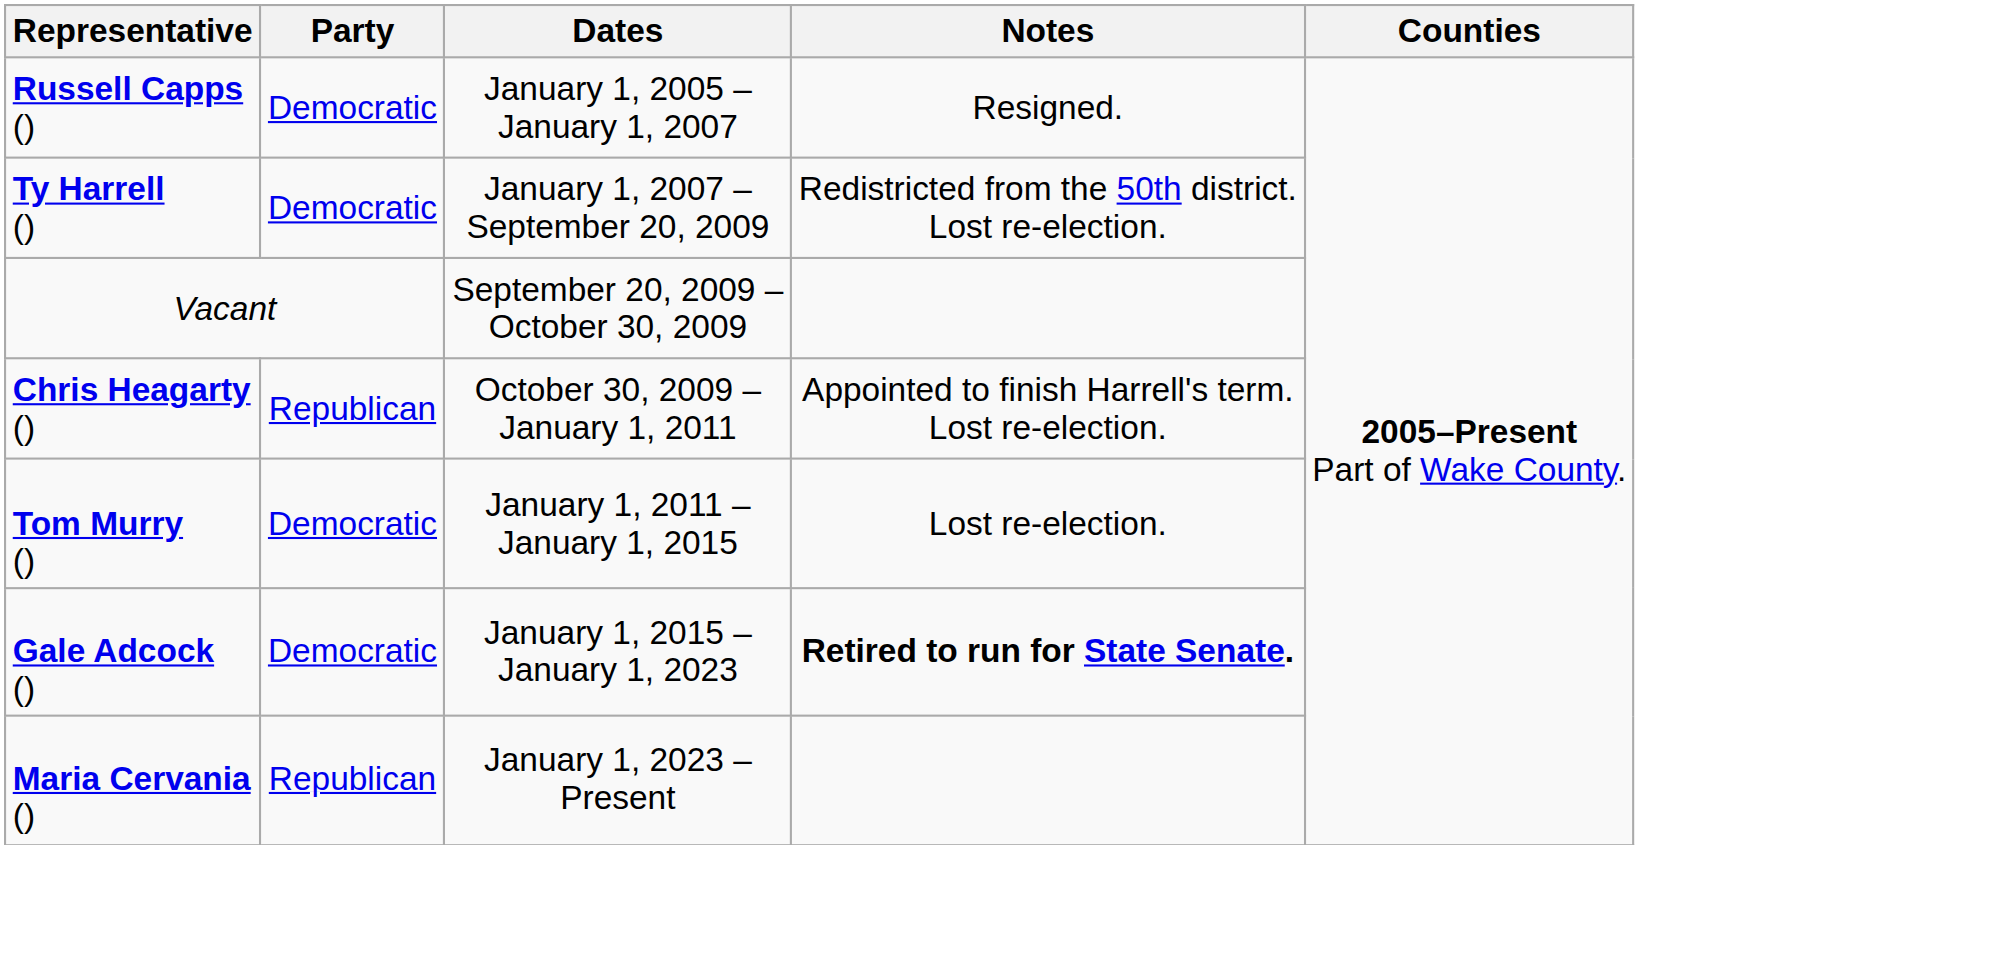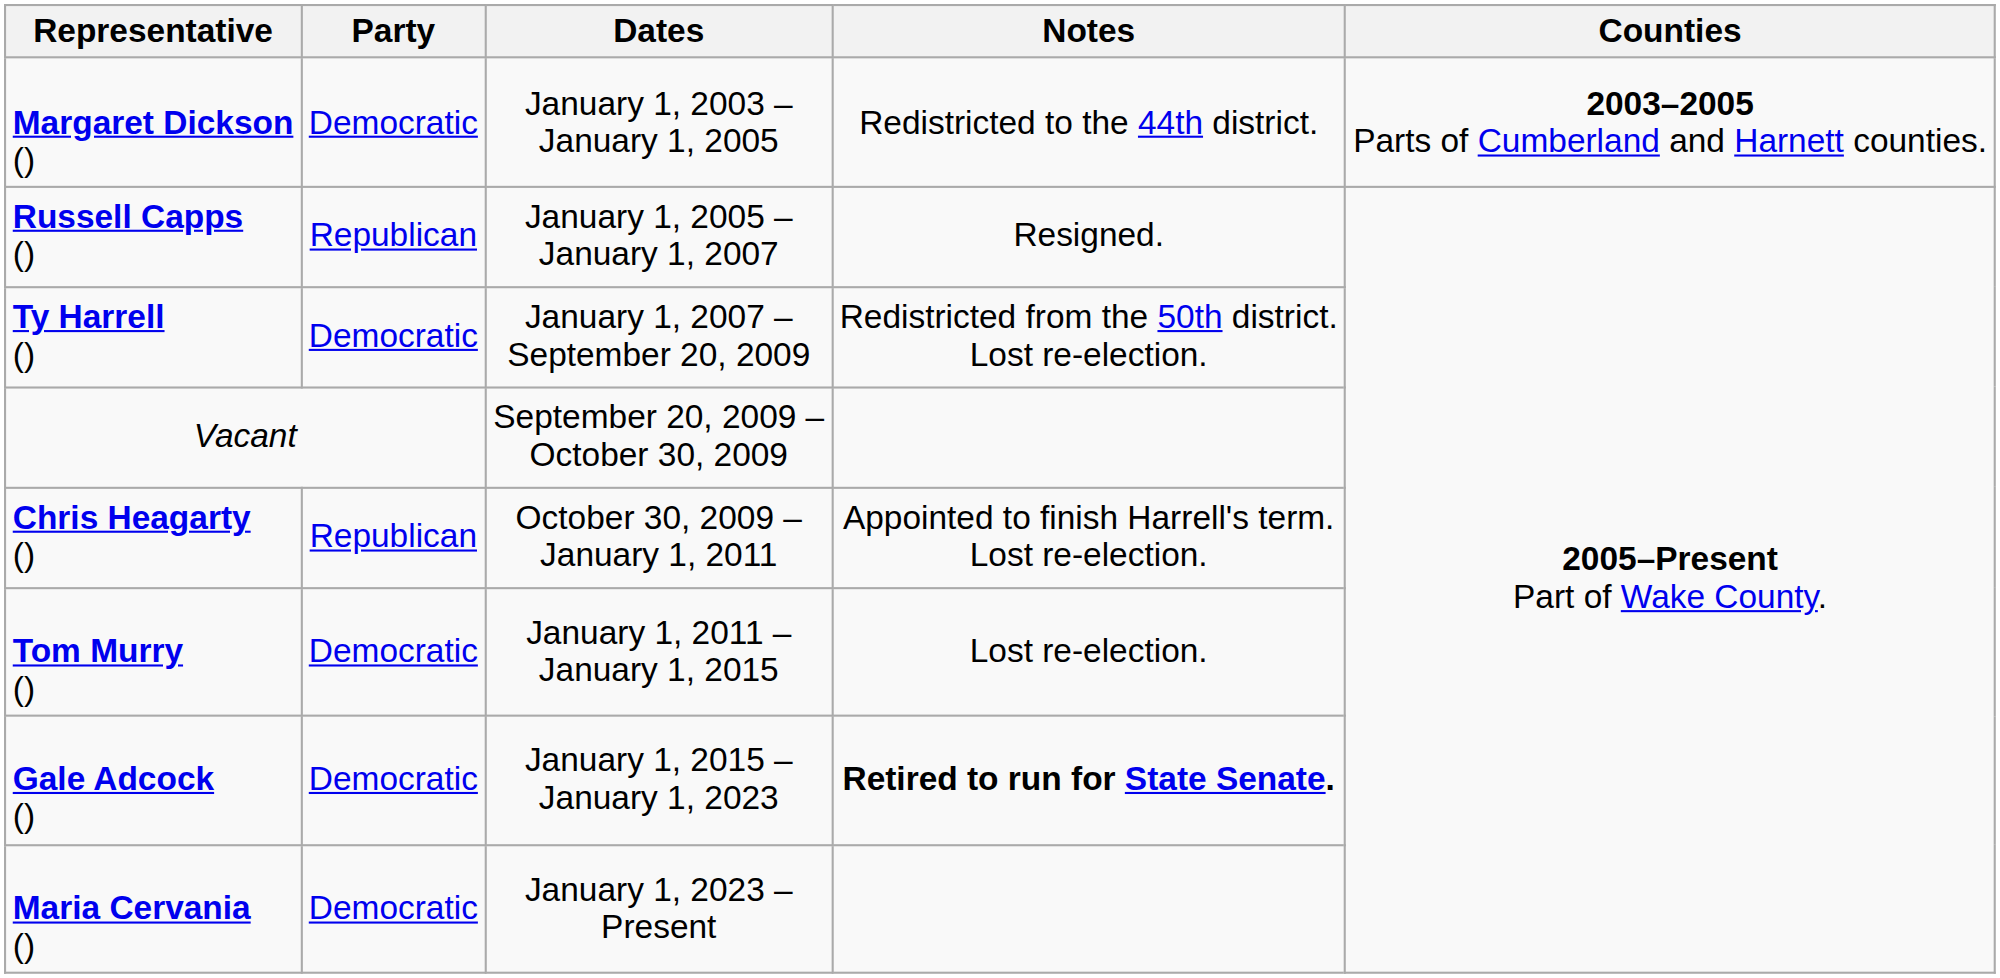+ row: Margaret Dickson () | Democratic | January 1, 2003 – January 1, 2005 | Redistricted to the 44th district. | 2003–2005 Parts of Cumberland and Harnett counties.
Russell Capps () | Party: Democratic -> Republican
Maria Cervania () | Party: Republican -> Democratic
